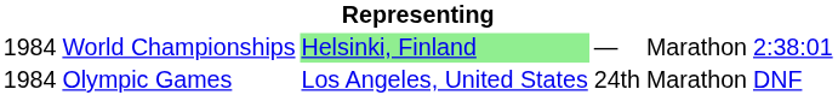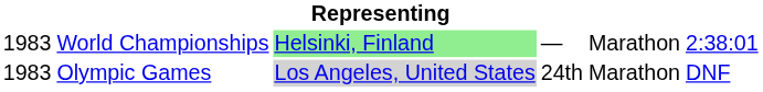World Championships | column 1: 1984 -> 1983
Olympic Games | column 1: 1984 -> 1983
Olympic Games | column 3: no background -> lightgrey background
